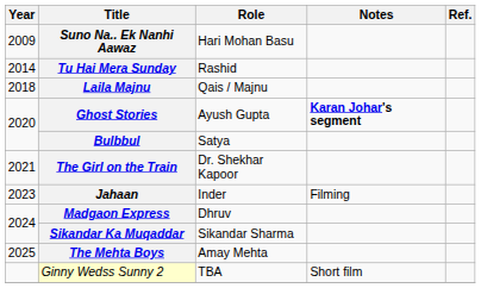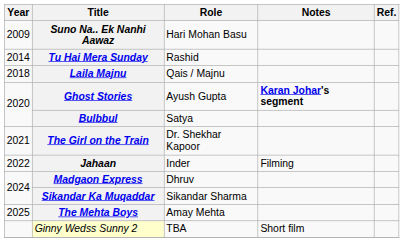Jahaan | Year: 2023 -> 2022
